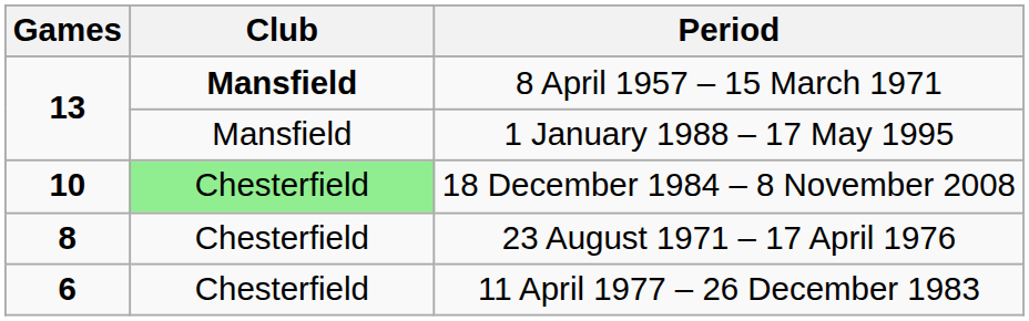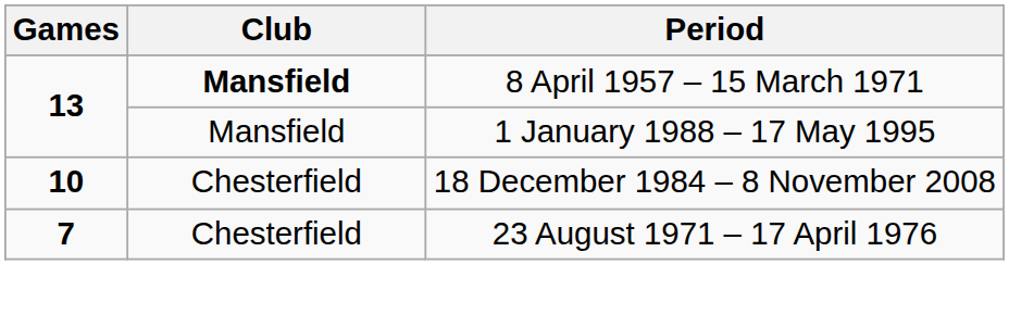18 December 1984 – 8 November 2008 | Club: lightgreen background -> no background
23 August 1971 – 17 April 1976 | Games: 8 -> 7
- row: 6 | Chesterfield | 11 April 1977 – 26 December 1983
